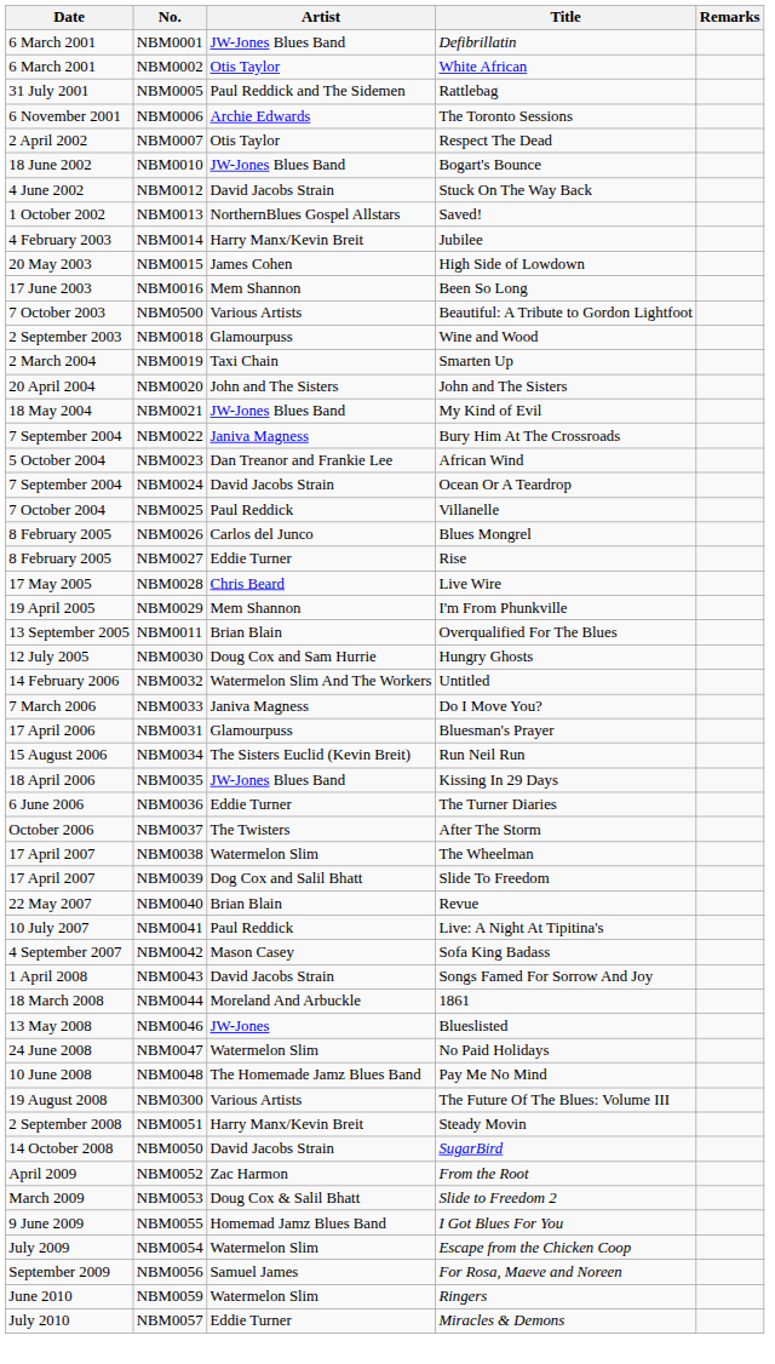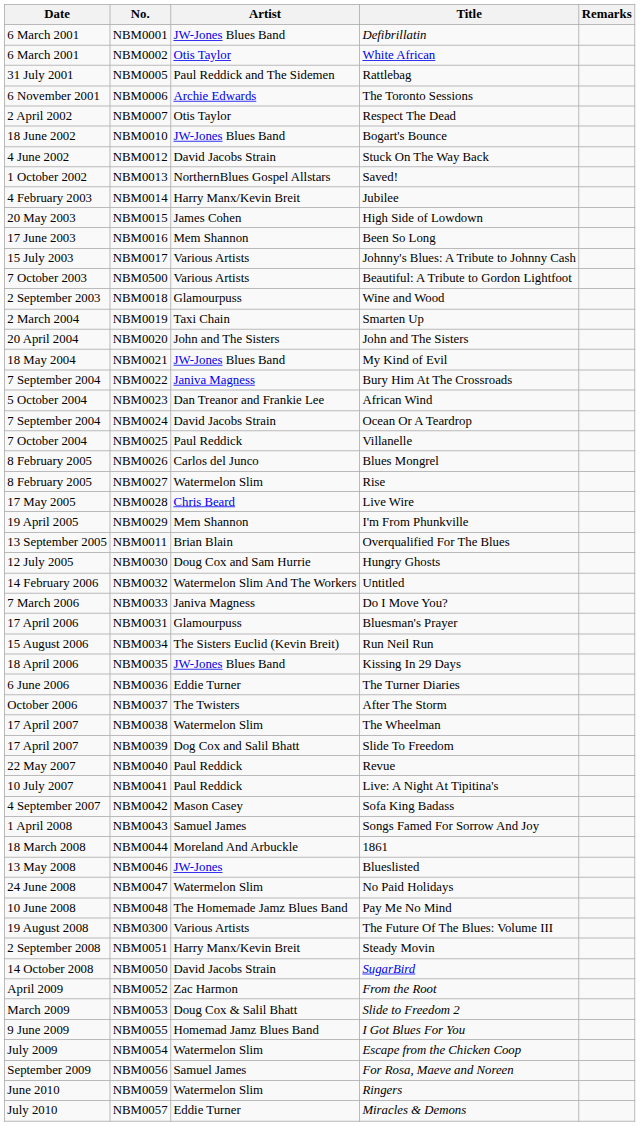+ row: 15 July 2003 | NBM0017 | Various Artists | Johnny's Blues: A Tribute to Johnny Cash
NBM0027 | Artist: Eddie Turner -> Watermelon Slim
NBM0040 | Artist: Brian Blain -> Paul Reddick
NBM0043 | Artist: David Jacobs Strain -> Samuel James
